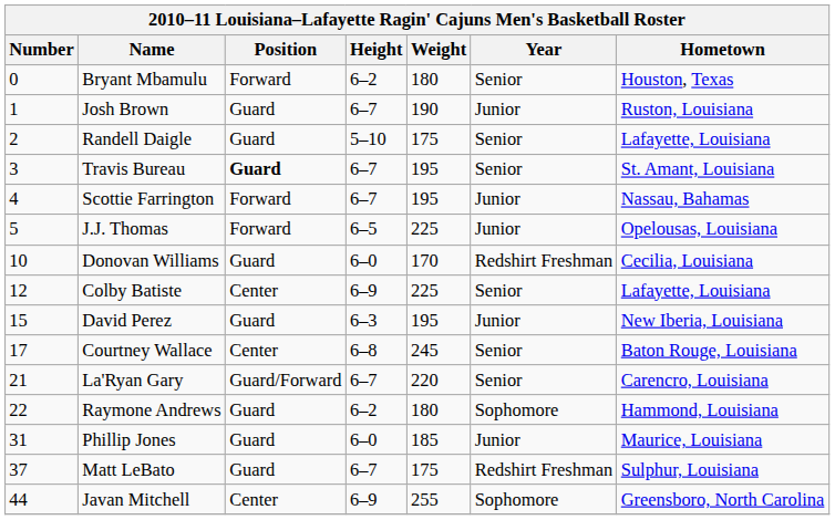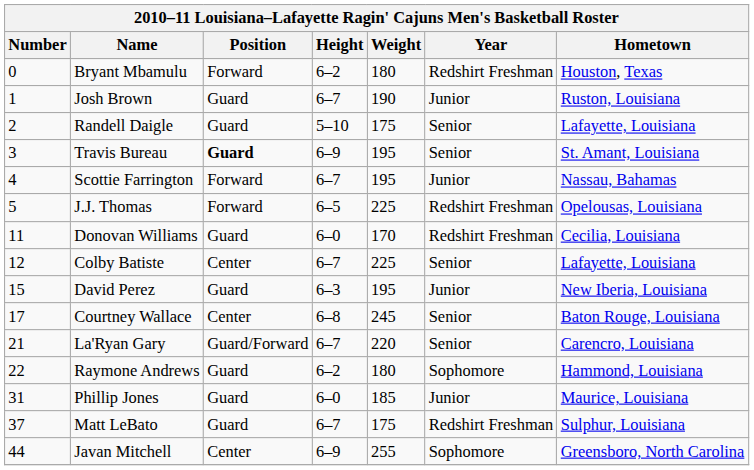Bryant Mbamulu | Year: Senior -> Redshirt Freshman
Travis Bureau | Height: 6–7 -> 6–9
J.J. Thomas | Year: Junior -> Redshirt Freshman
Donovan Williams | Number: 10 -> 11
Colby Batiste | Height: 6–9 -> 6–7
